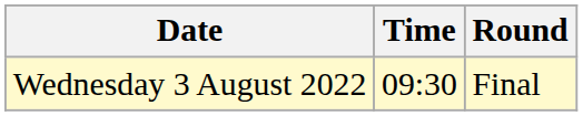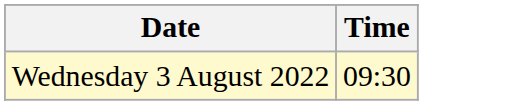- column: Round | Final
